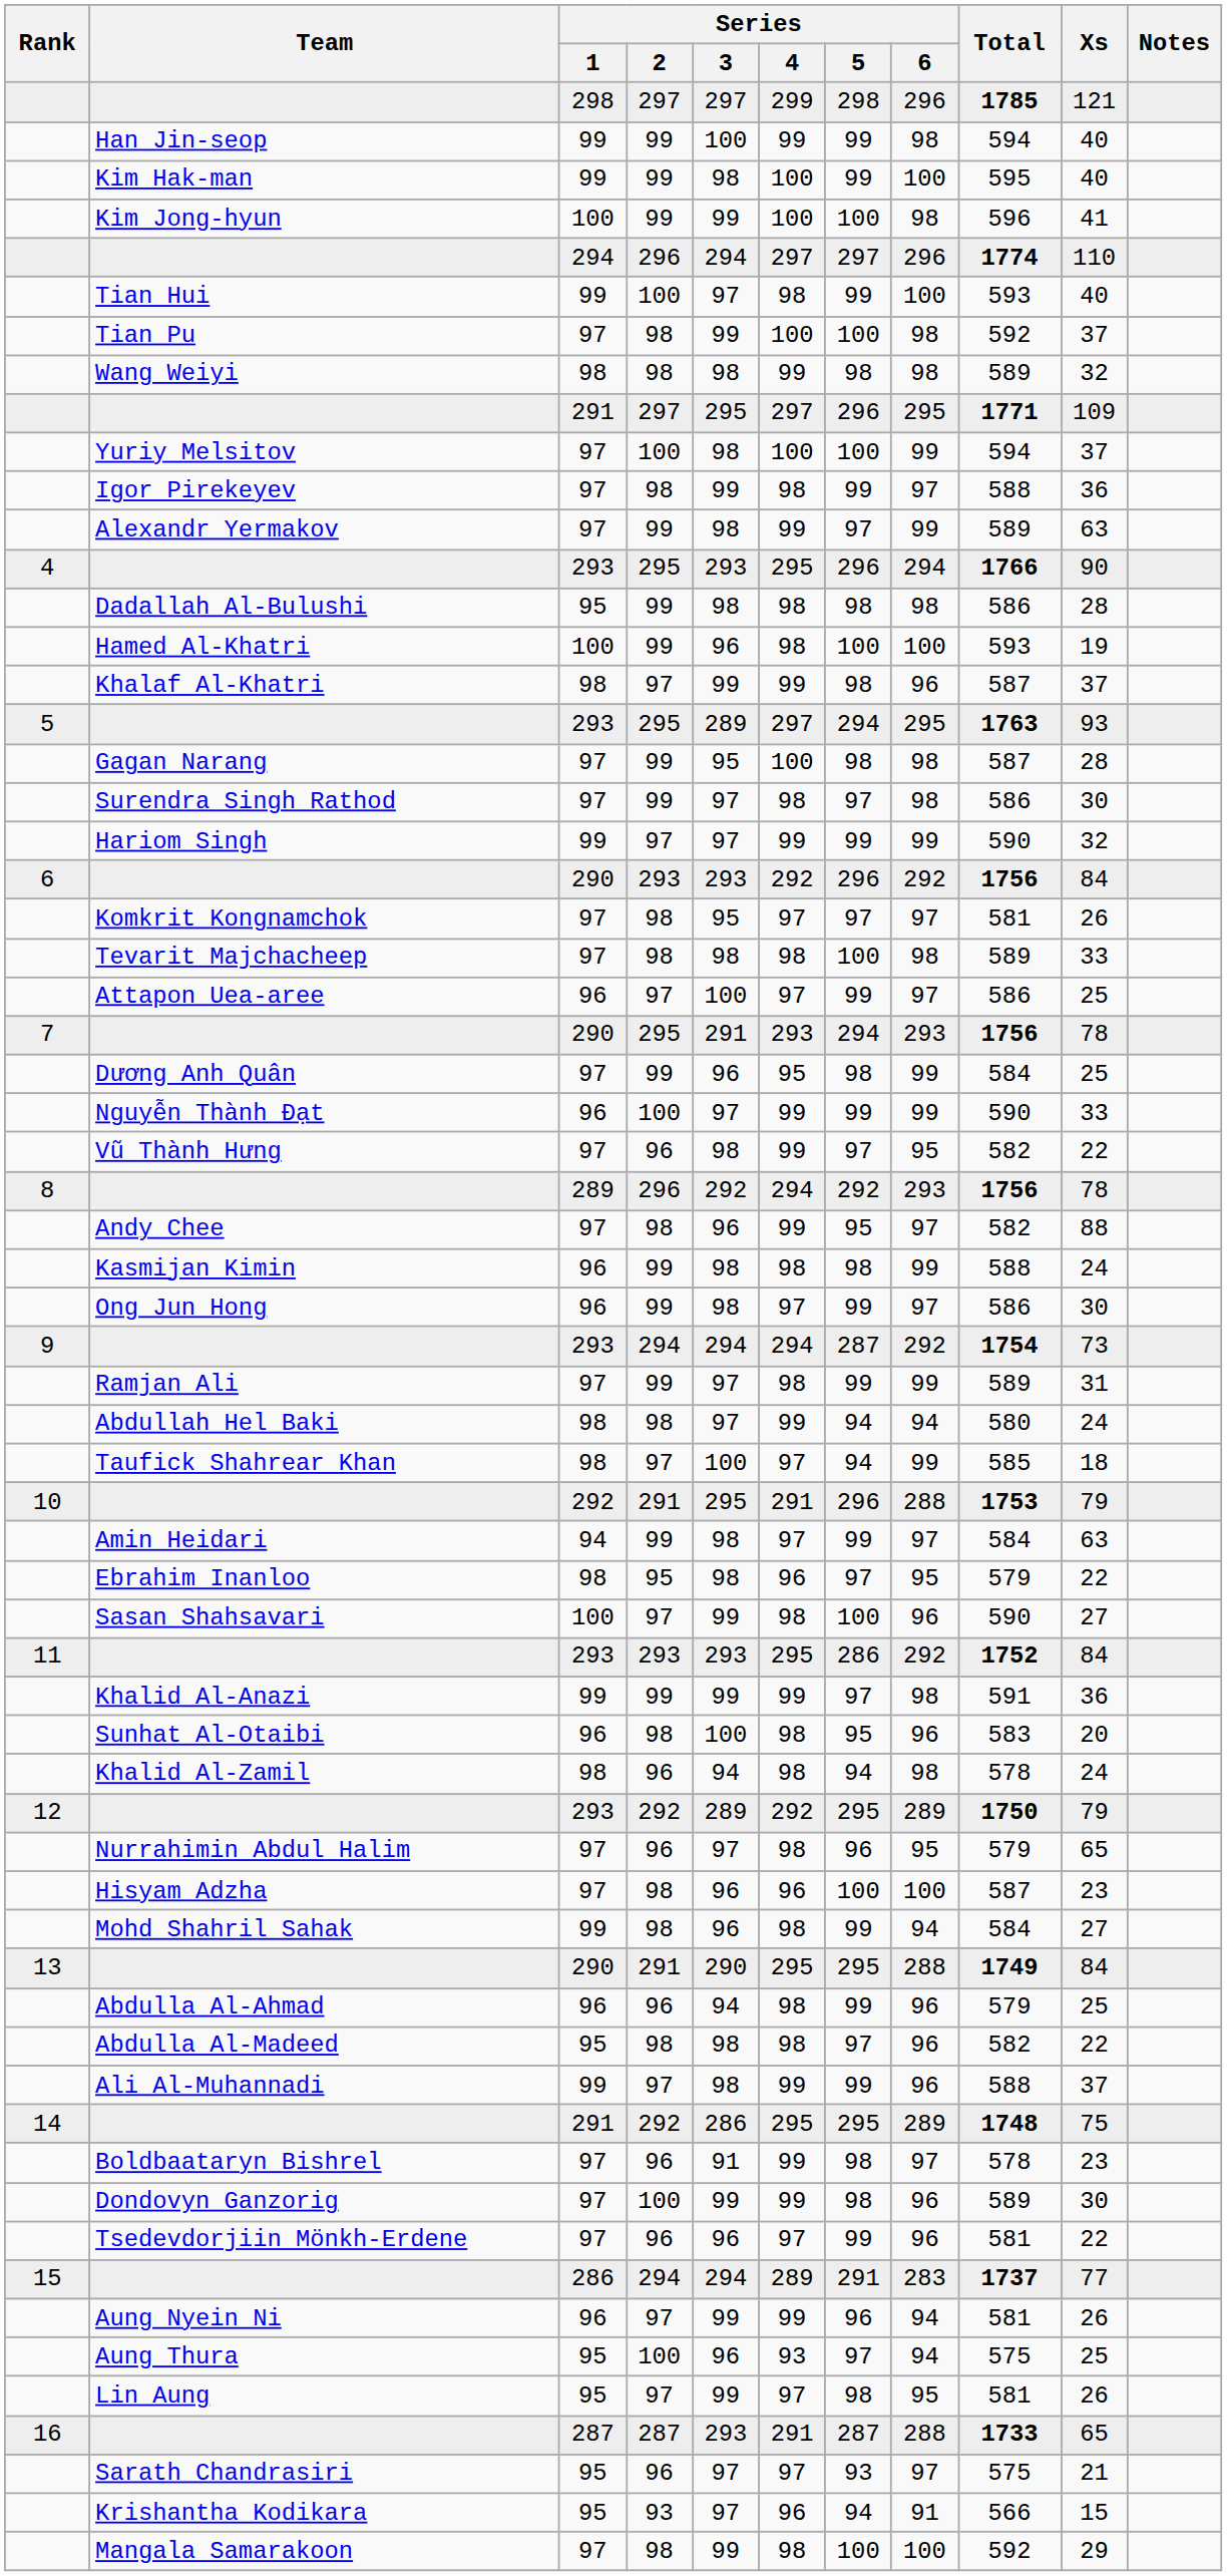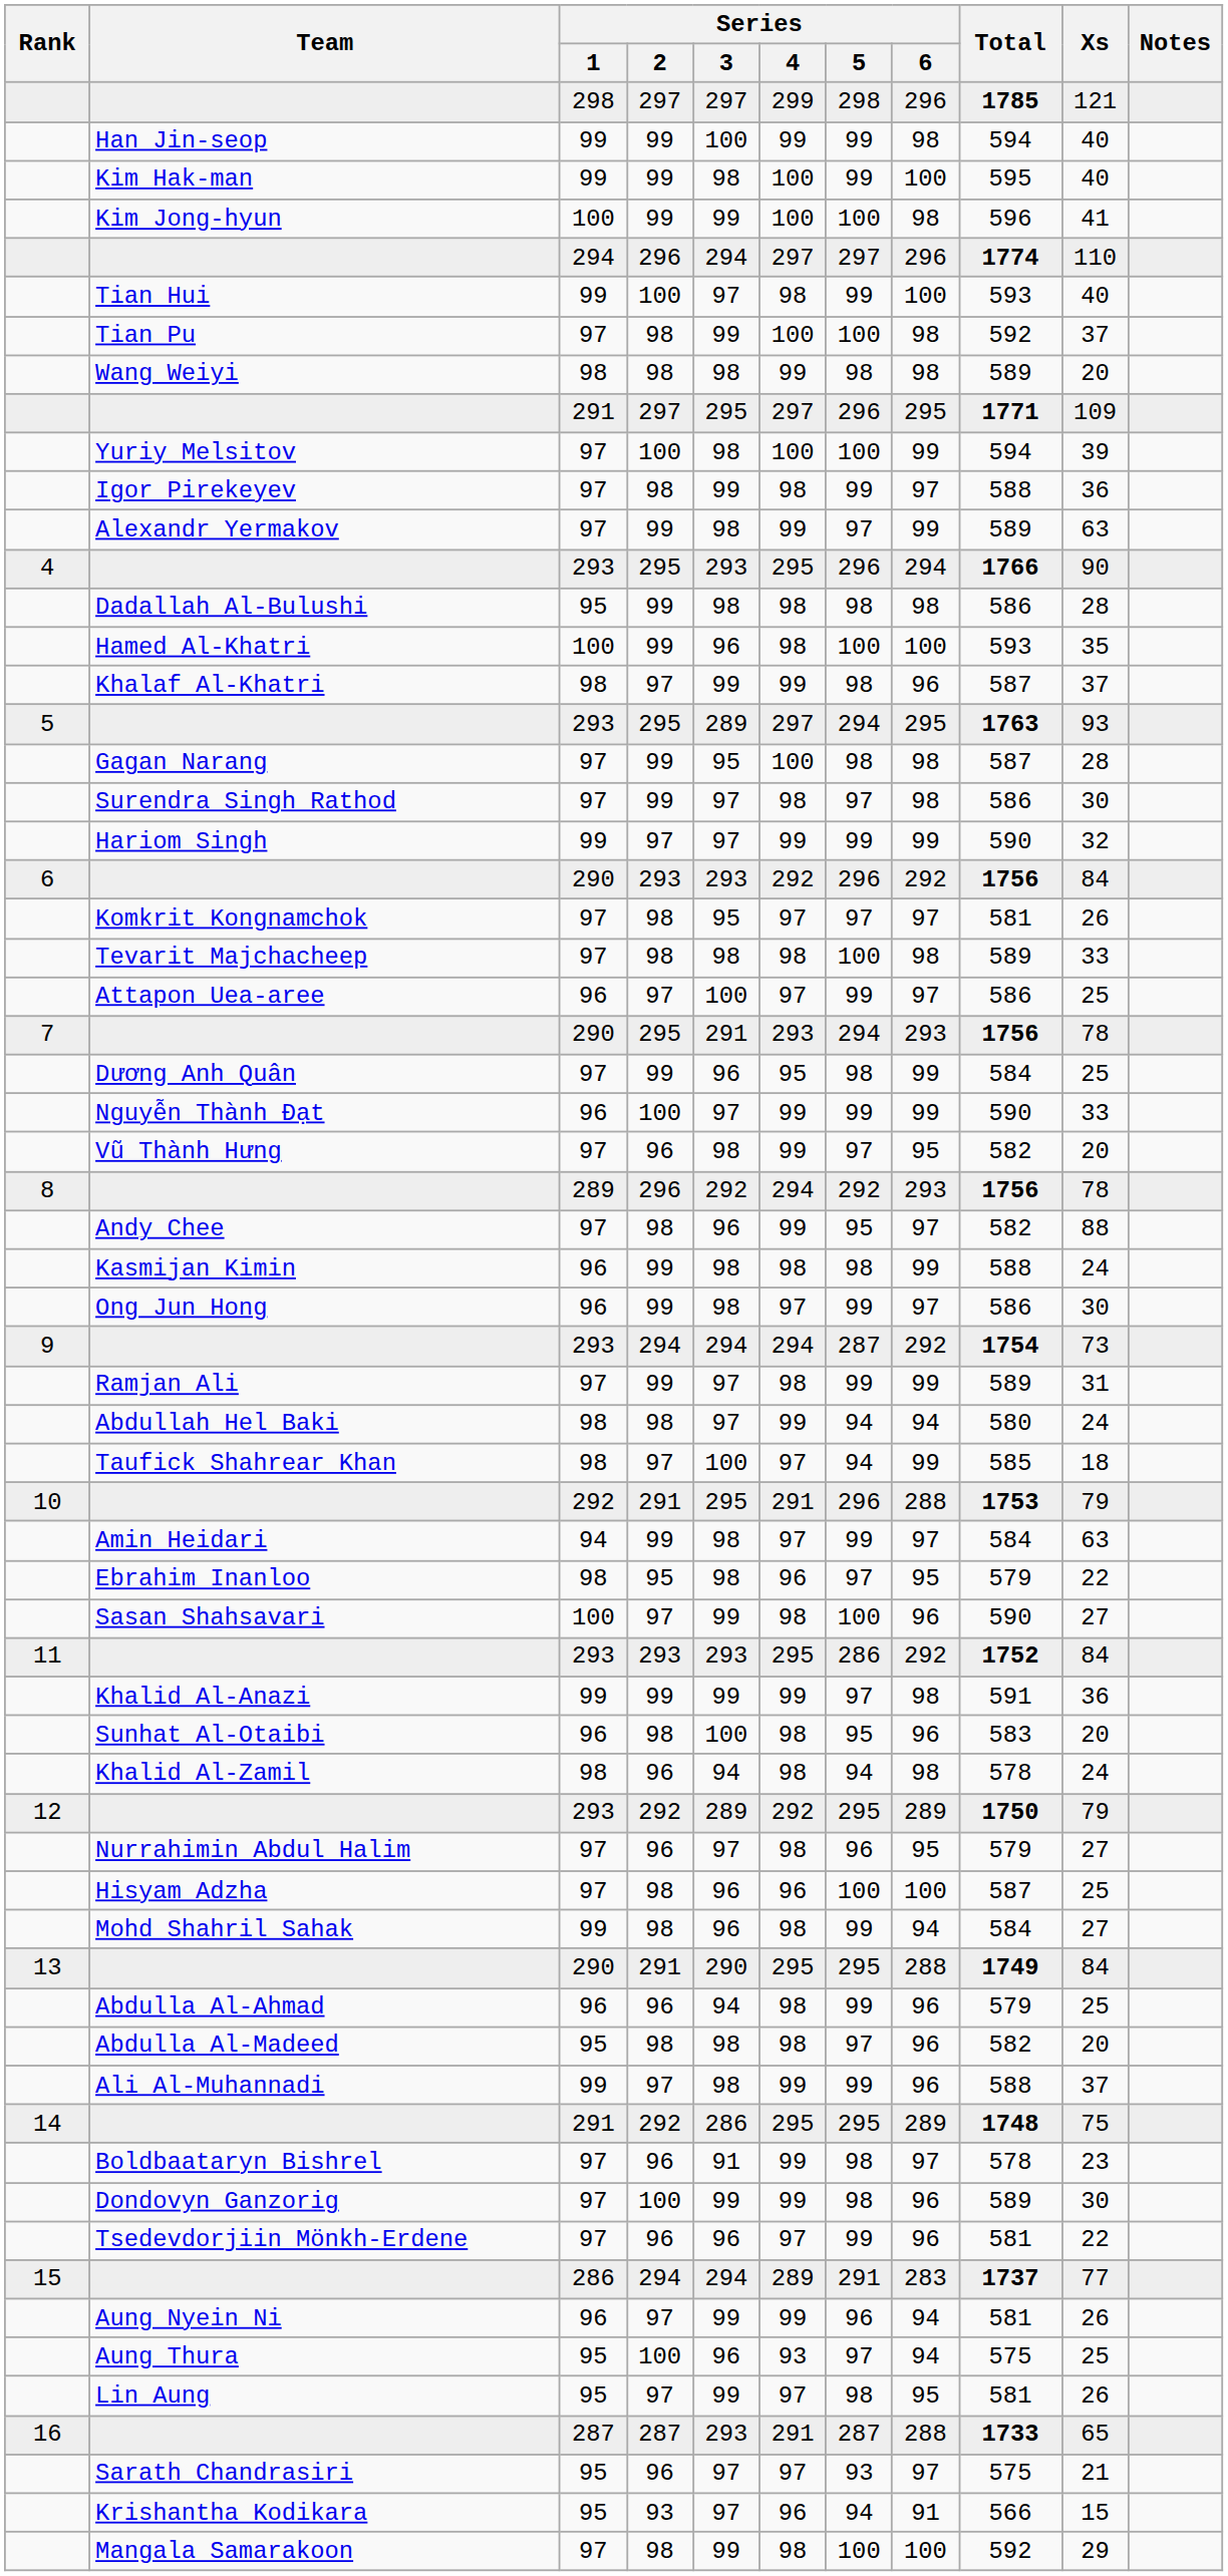Wang Weiyi | Xs: 32 -> 20
Yuriy Melsitov | Xs: 37 -> 39
Hamed Al-Khatri | Xs: 19 -> 35
Vũ Thành Hưng | Xs: 22 -> 20
Nurrahimin Abdul Halim | Xs: 65 -> 27
Hisyam Adzha | Xs: 23 -> 25
Abdulla Al-Madeed | Xs: 22 -> 20
